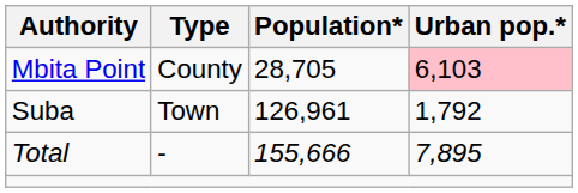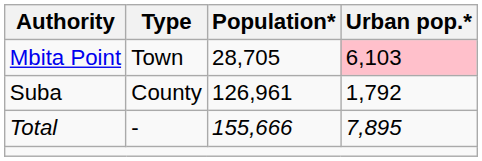Mbita Point | Type: County -> Town
Suba | Type: Town -> County
